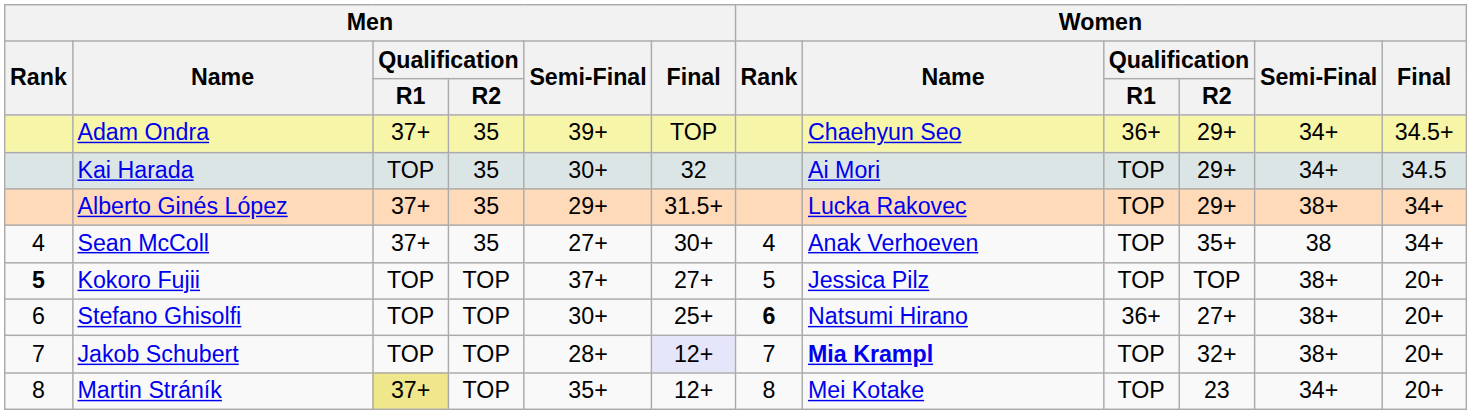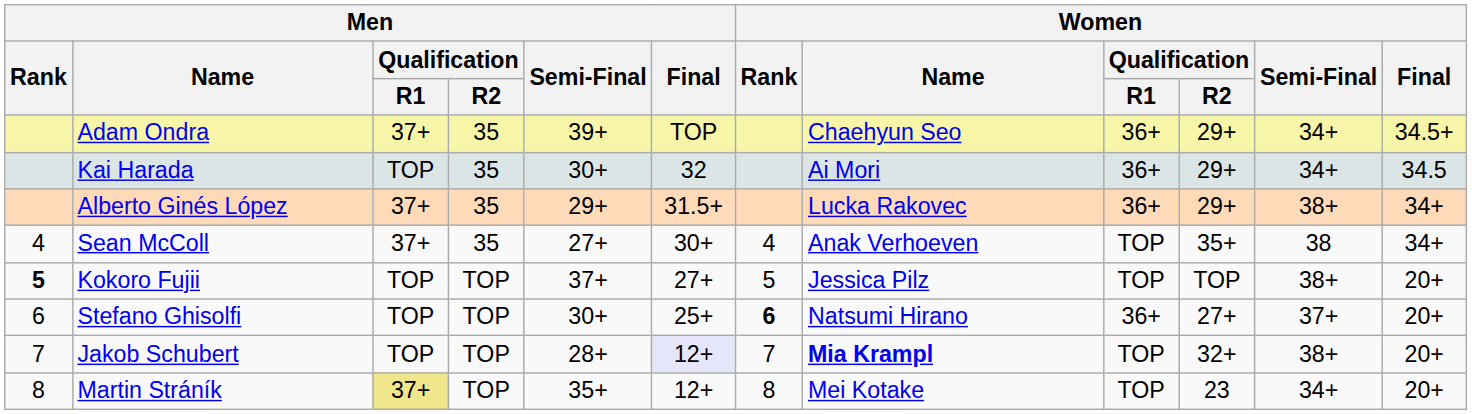Kai Harada | Women / Qualification / R1: TOP -> 36+
Alberto Ginés López | Women / Qualification / R1: TOP -> 36+
Stefano Ghisolfi | Women / Semi-Final: 38+ -> 37+
